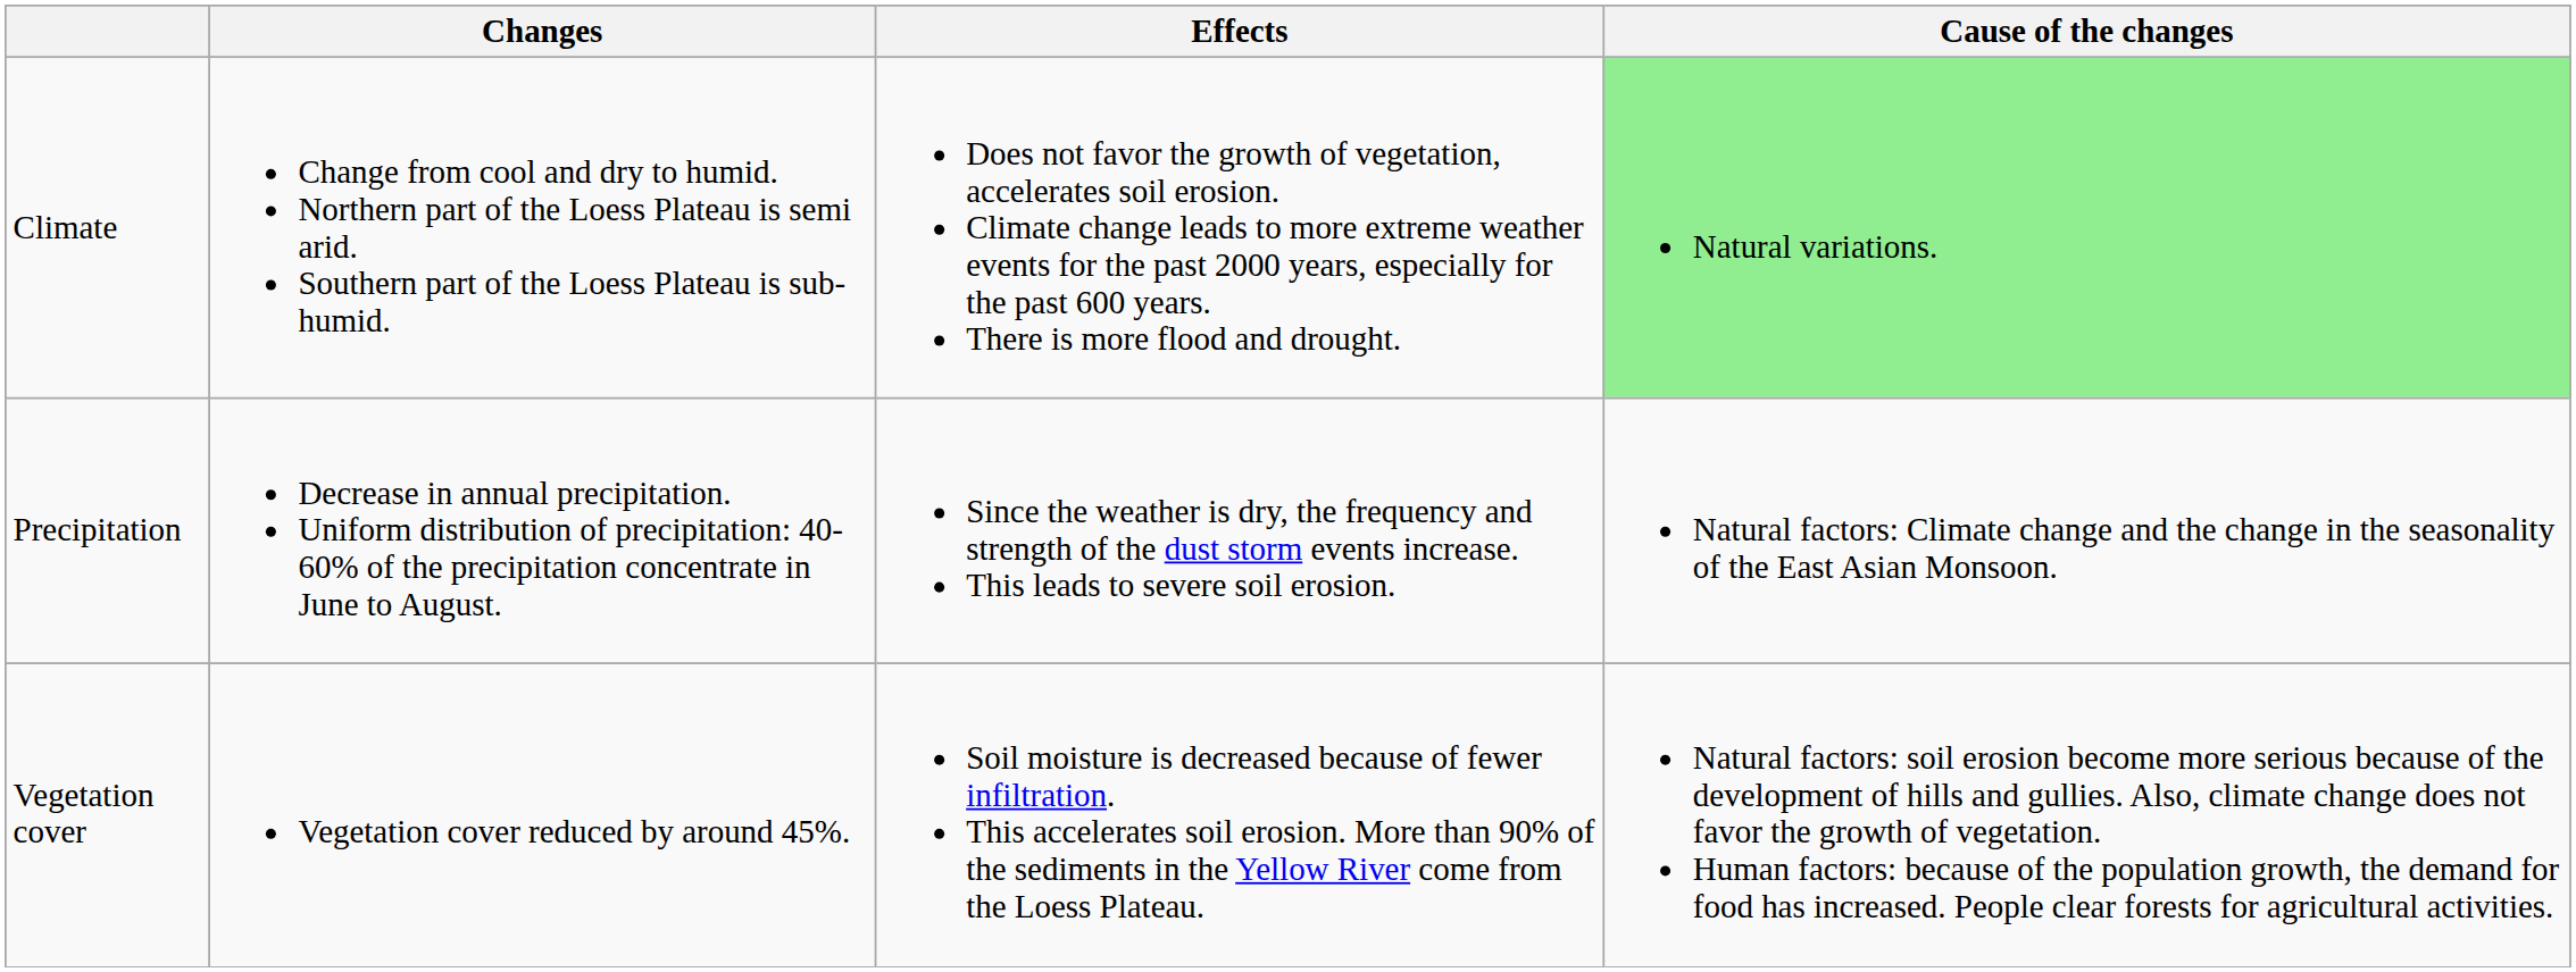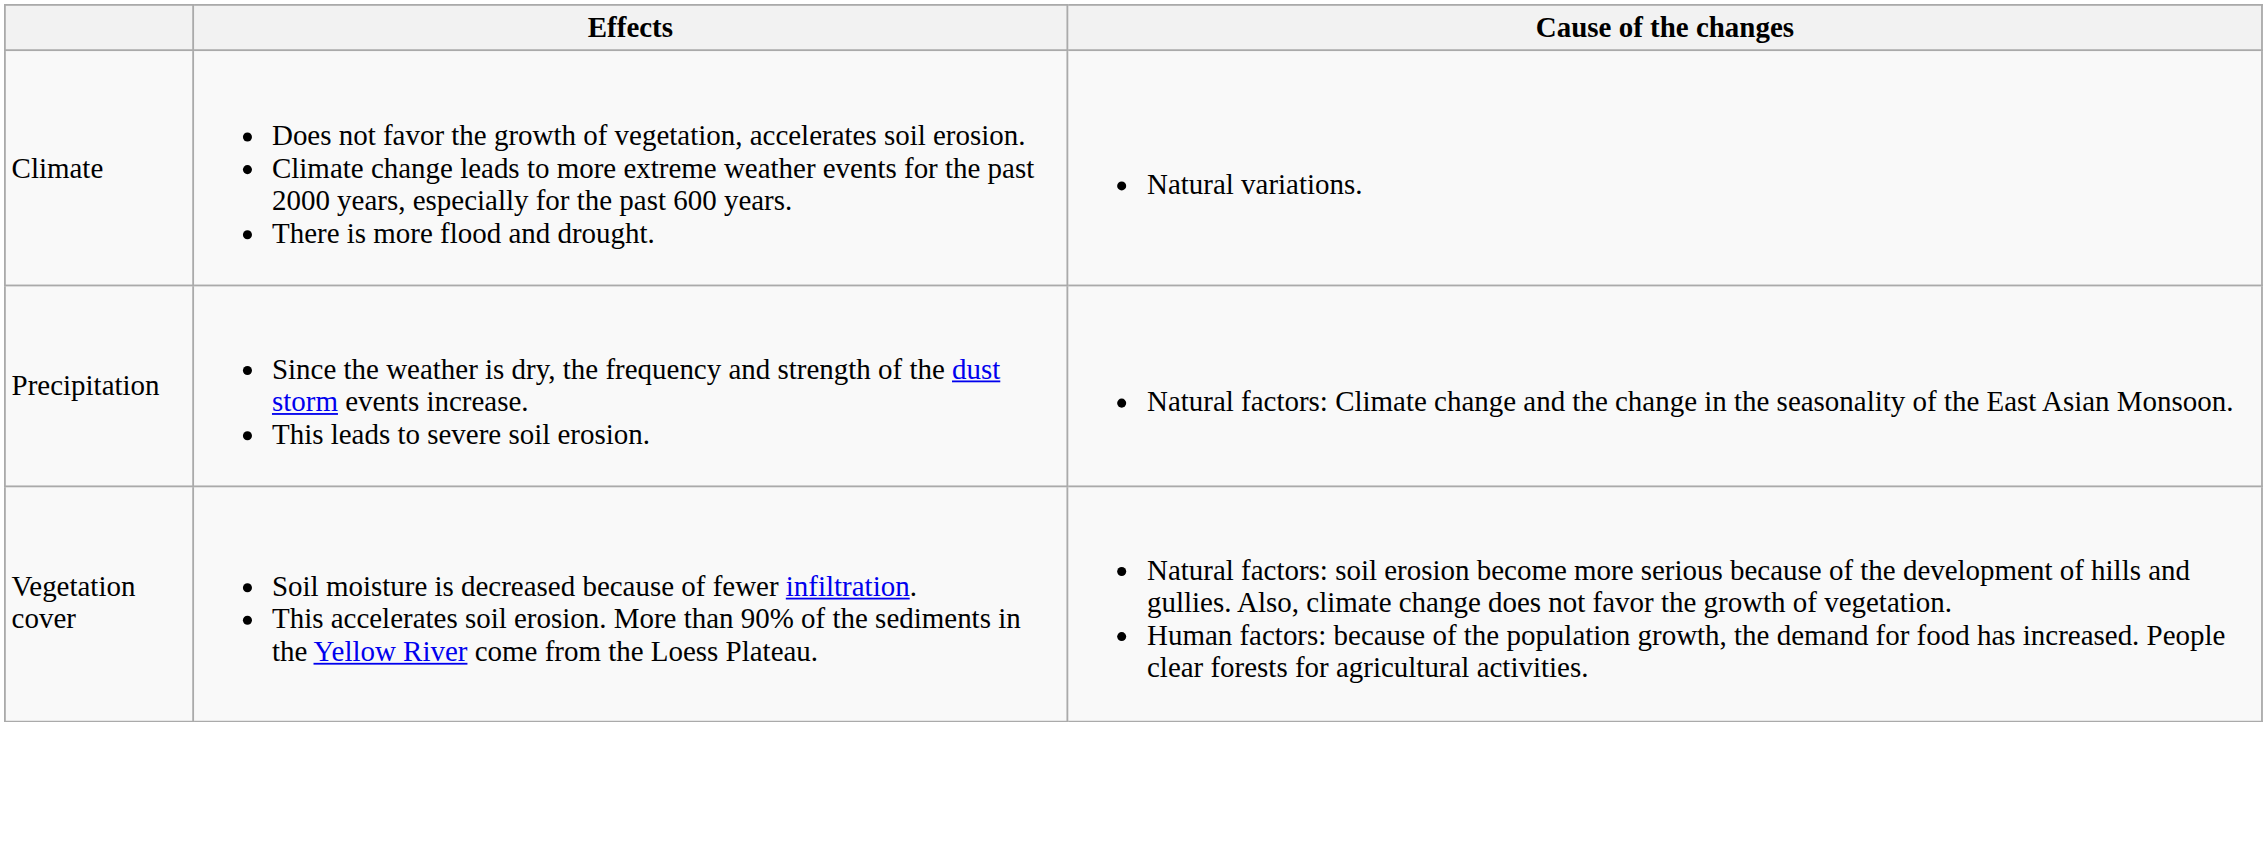- column: Changes | Change from cool and dry to humid. Northern part of the Loess Plateau is semi arid. Southern part of the Loess Plateau is sub-humid. | Decrease in annual precipitation. Uniform distribution of precipitation: 40-60% of the precipitation concentrate in June to August. | Vegetation cover reduced by around 45%.
Climate | Cause of the changes: lightgreen background -> no background
